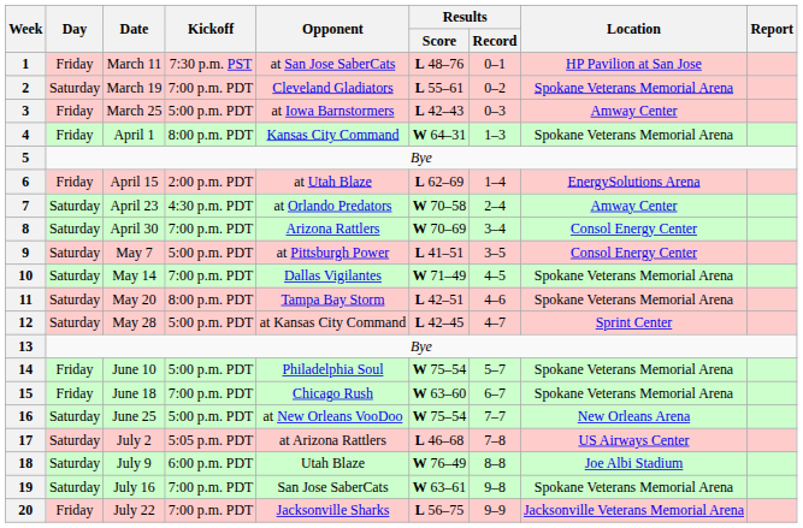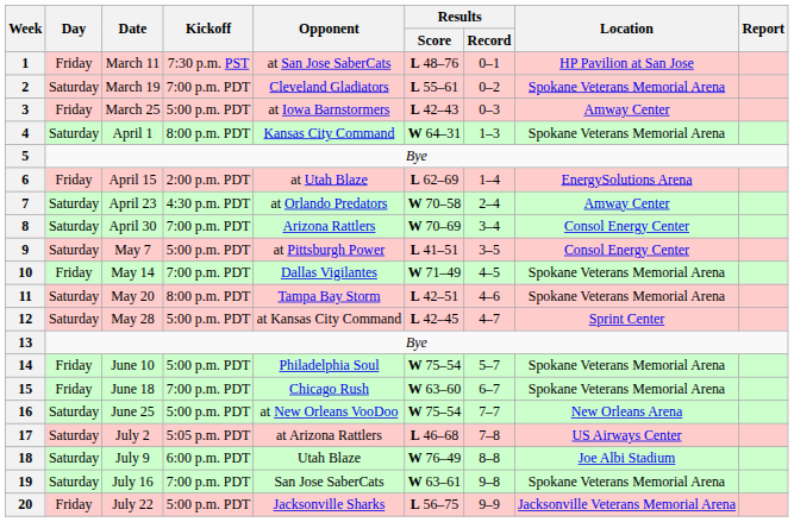4 | Day: Friday -> Saturday
10 | Day: Saturday -> Friday
20 | Kickoff: 7:00 p.m. PDT -> 5:00 p.m. PDT
